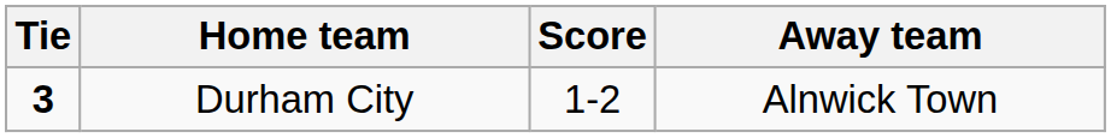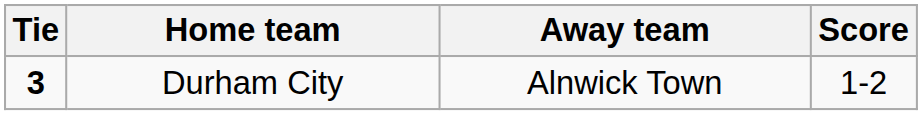columns swapped: Score <-> Away team
